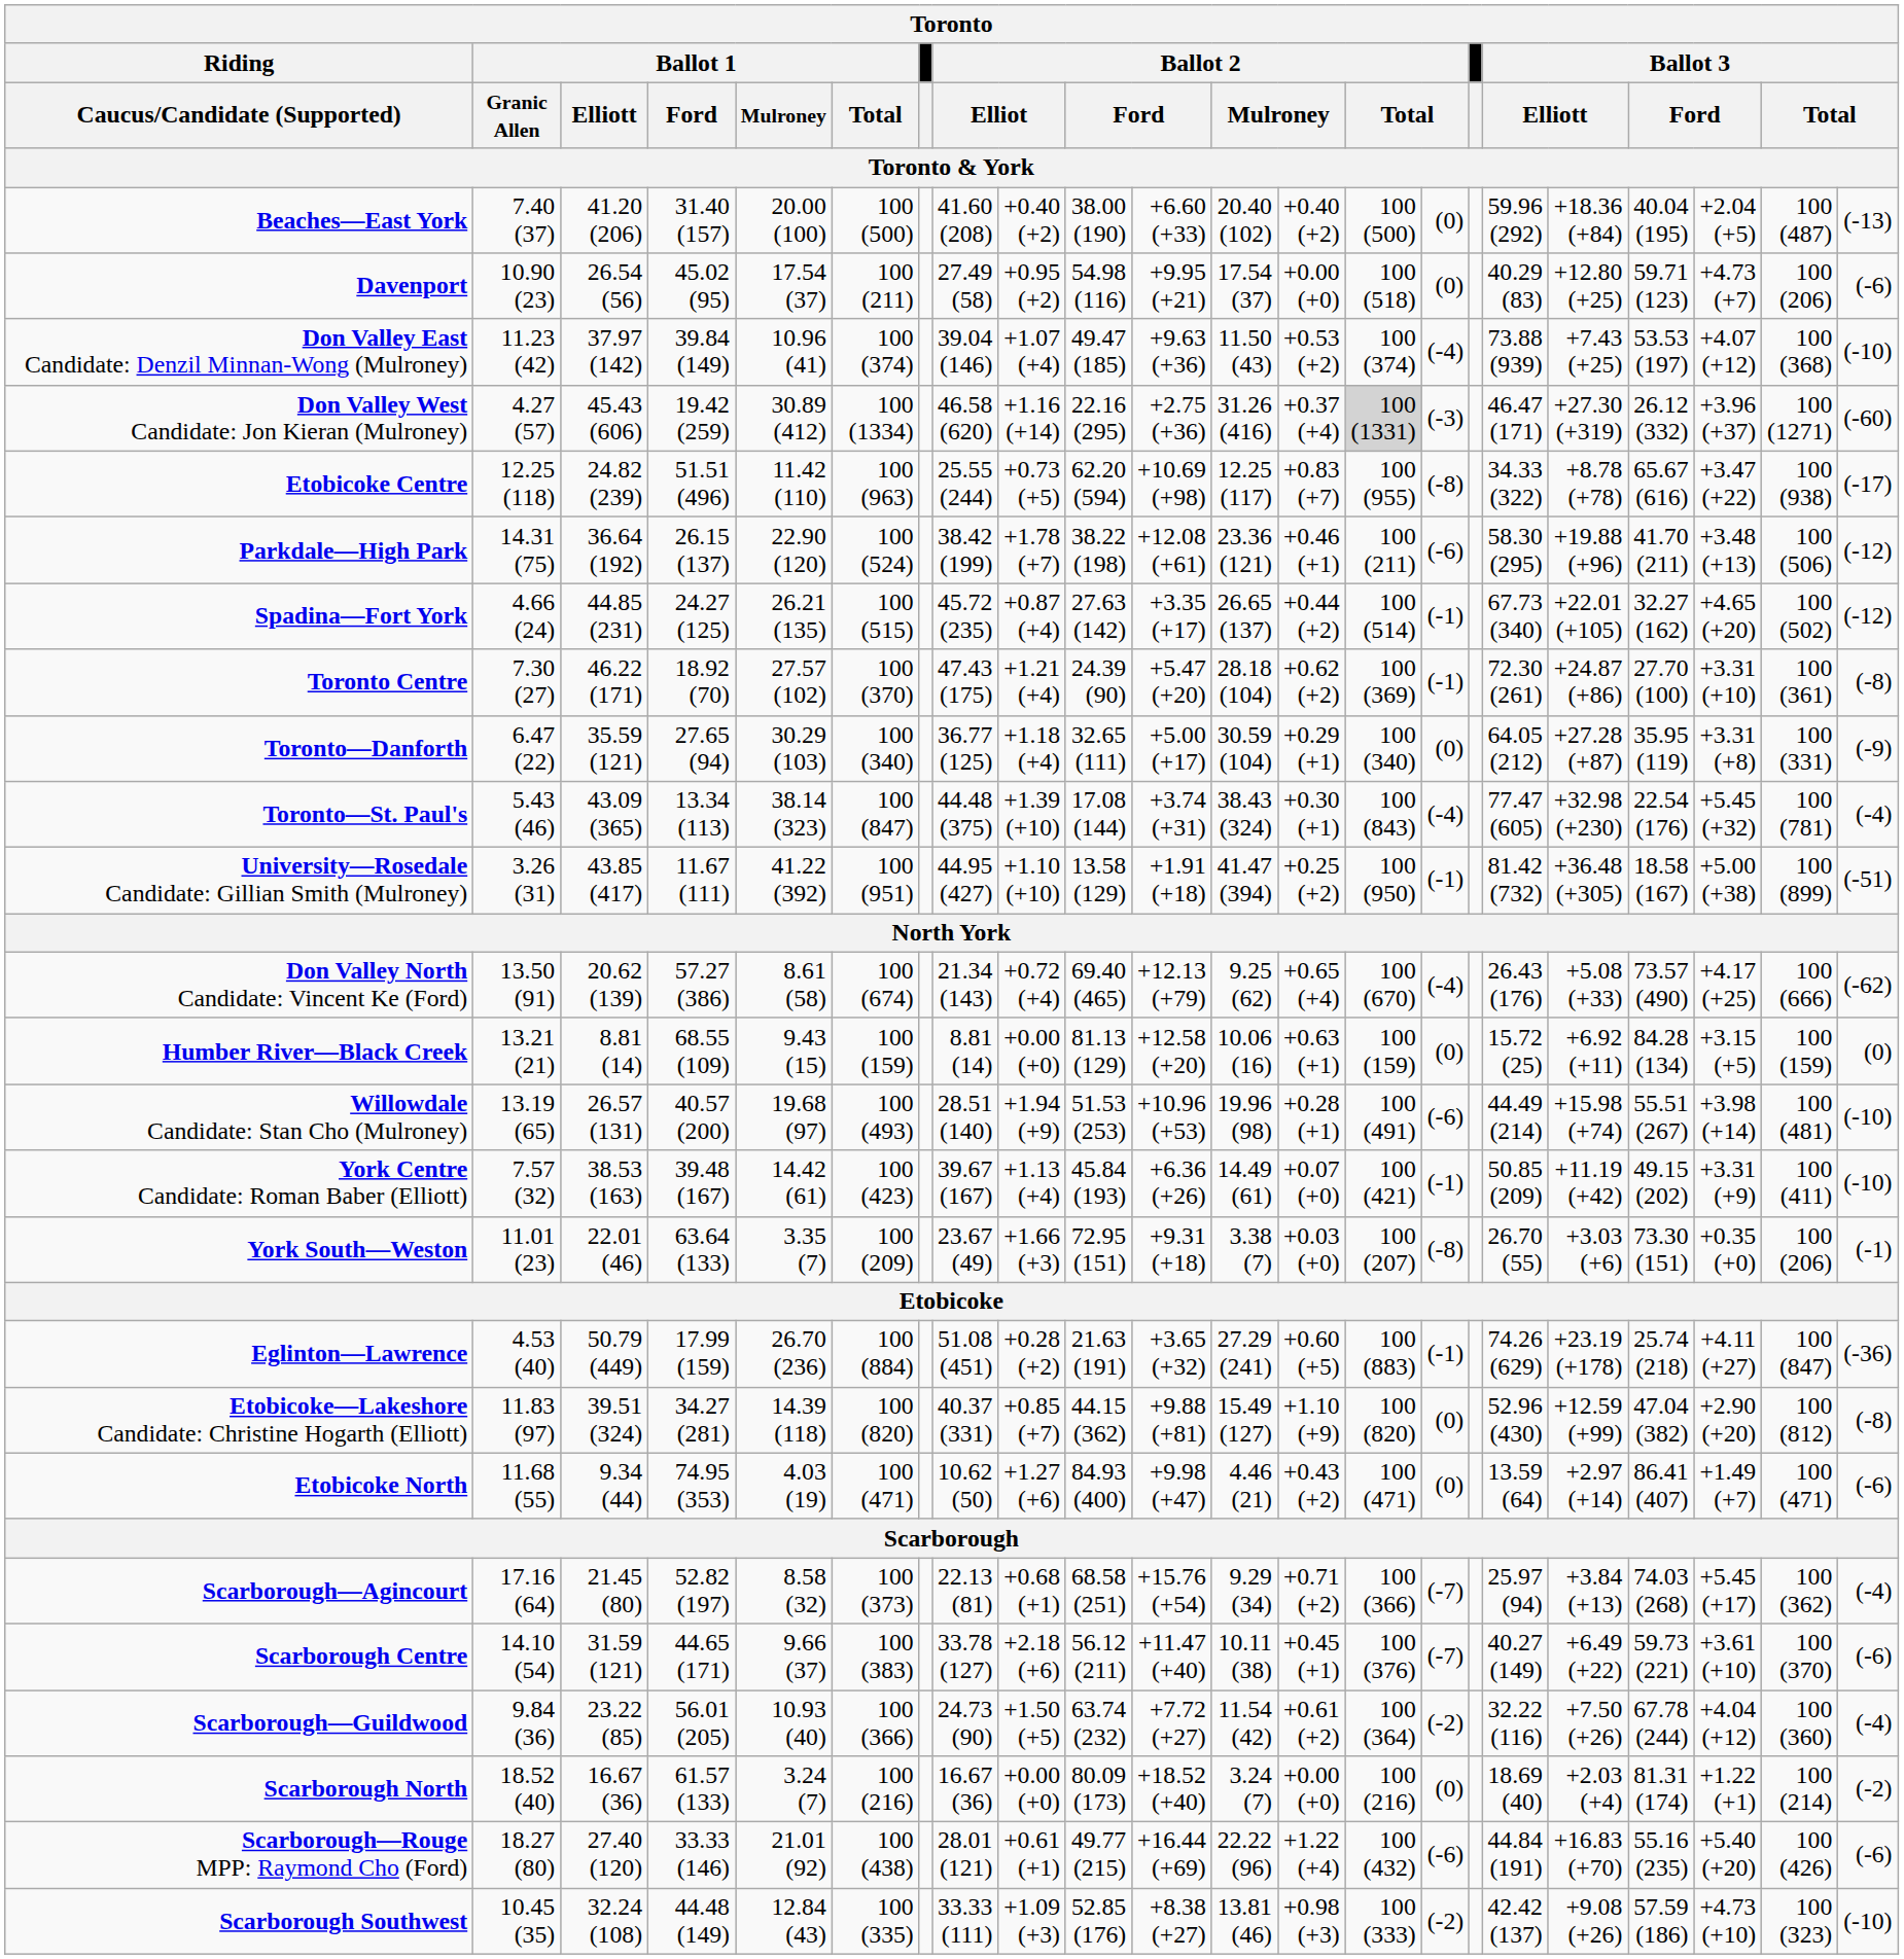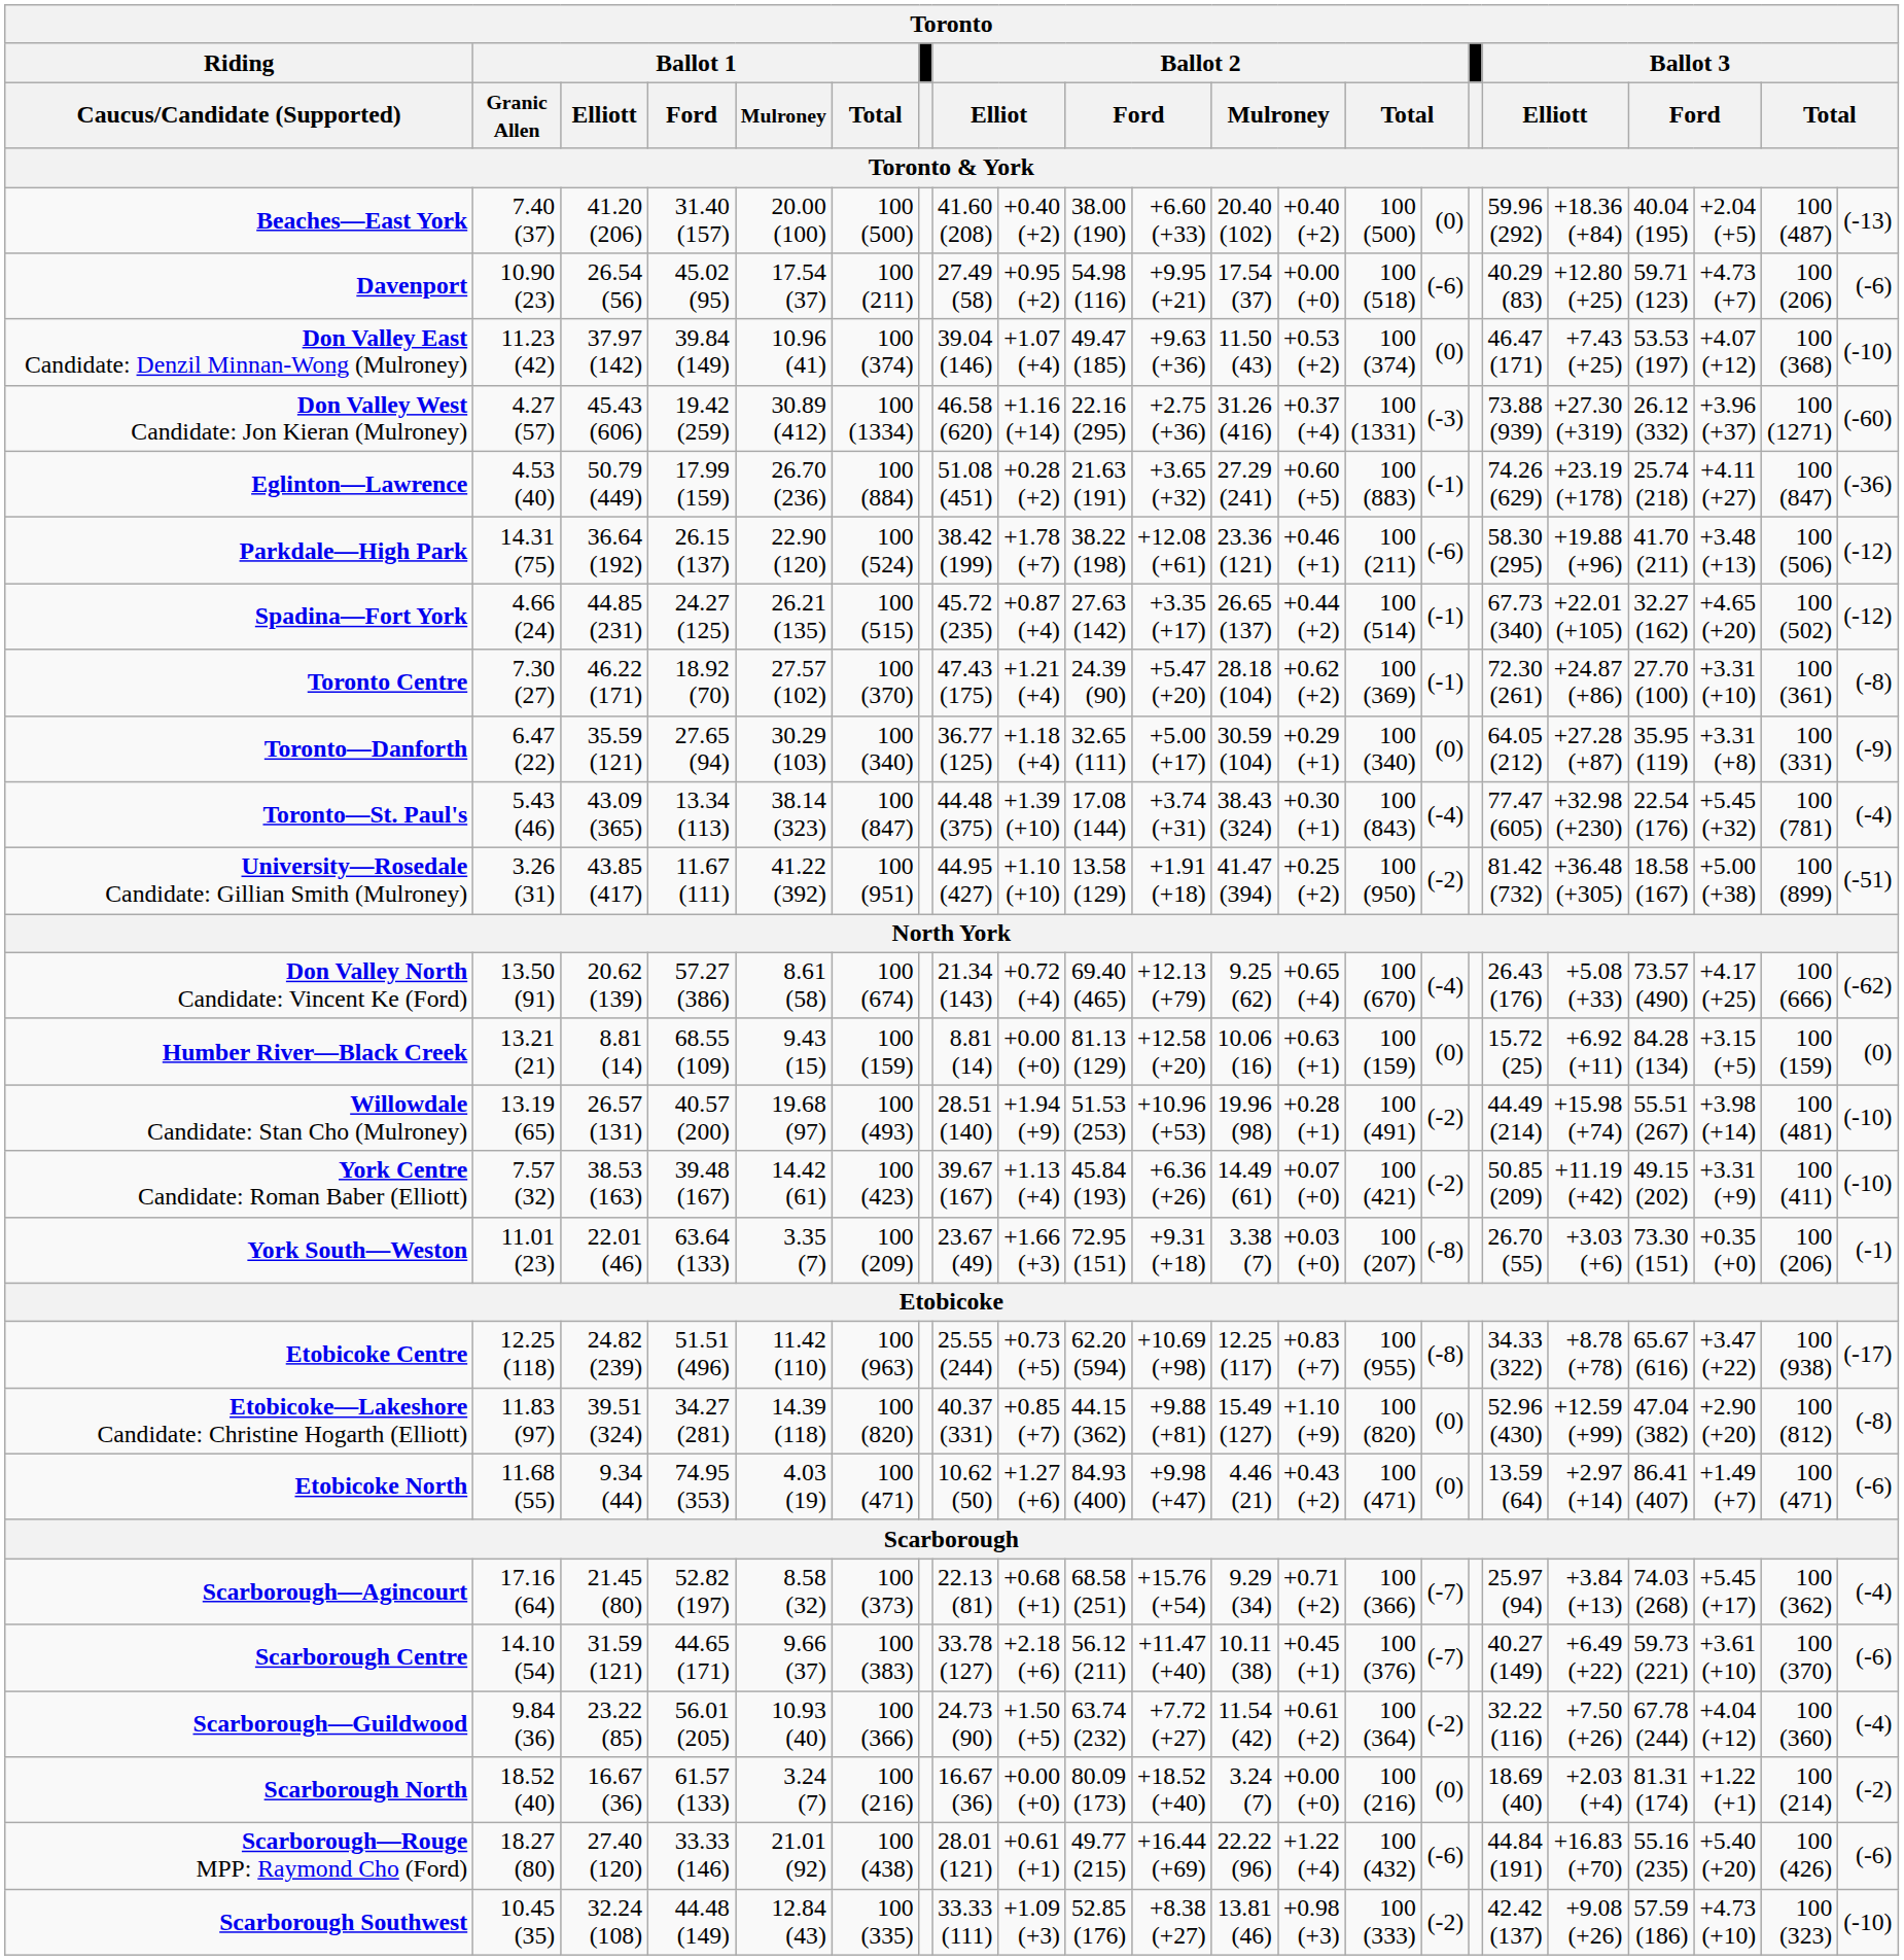Davenport | column 15: (0) -> (-6)
Don Valley East Candidate: Denzil Minnan-Wong (Mulroney) | column 15: (-4) -> (0)
Don Valley East Candidate: Denzil Minnan-Wong (Mulroney) | column 17: 73.88 (939) -> 46.47 (171)
Don Valley West Candidate: Jon Kieran (Mulroney) | column 14: lightgrey background -> no background
Don Valley West Candidate: Jon Kieran (Mulroney) | column 17: 46.47 (171) -> 73.88 (939)
rows swapped: Eglinton—Lawrence <-> Etobicoke Centre
University—Rosedale Candidate: Gillian Smith (Mulroney) | column 15: (-1) -> (-2)
Willowdale Candidate: Stan Cho (Mulroney) | column 15: (-6) -> (-2)
York Centre Candidate: Roman Baber (Elliott) | column 15: (-1) -> (-2)
